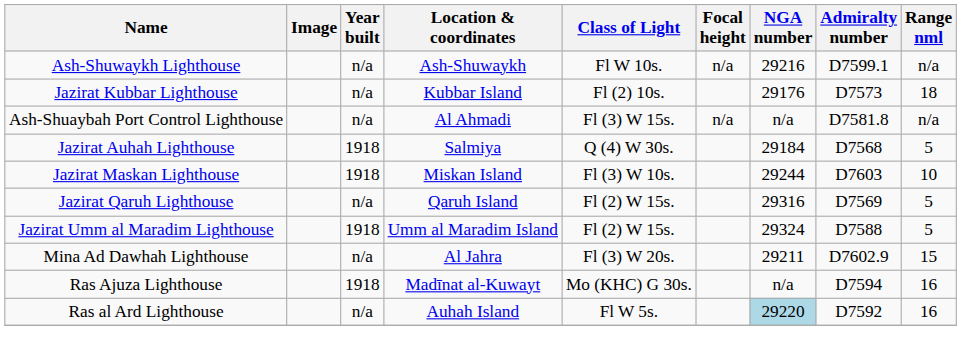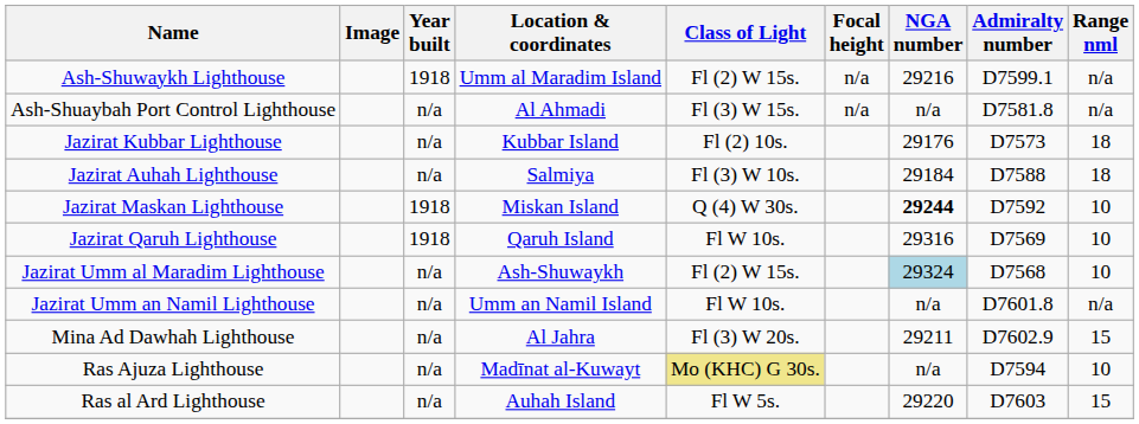Ash-Shuwaykh Lighthouse | Year built: n/a -> 1918
Ash-Shuwaykh Lighthouse | Location & coordinates: Ash-Shuwaykh -> Umm al Maradim Island
Ash-Shuwaykh Lighthouse | Class of Light: Fl W 10s. -> Fl (2) W 15s.
rows swapped: Ash-Shuaybah Port Control Lighthouse <-> Jazirat Kubbar Lighthouse
Jazirat Auhah Lighthouse | Year built: 1918 -> n/a
Jazirat Auhah Lighthouse | Class of Light: Q (4) W 30s. -> Fl (3) W 10s.
Jazirat Auhah Lighthouse | Admiralty number: D7568 -> D7588
Jazirat Auhah Lighthouse | Range nml: 5 -> 18
Jazirat Maskan Lighthouse | Class of Light: Fl (3) W 10s. -> Q (4) W 30s.
Jazirat Maskan Lighthouse | NGA number: normal -> bold
Jazirat Maskan Lighthouse | Admiralty number: D7603 -> D7592
Jazirat Qaruh Lighthouse | Year built: n/a -> 1918
Jazirat Qaruh Lighthouse | Class of Light: Fl (2) W 15s. -> Fl W 10s.
Jazirat Qaruh Lighthouse | Range nml: 5 -> 10
Jazirat Umm al Maradim Lighthouse | Year built: 1918 -> n/a
Jazirat Umm al Maradim Lighthouse | Location & coordinates: Umm al Maradim Island -> Ash-Shuwaykh
Jazirat Umm al Maradim Lighthouse | NGA number: no background -> lightblue background
Jazirat Umm al Maradim Lighthouse | Admiralty number: D7588 -> D7568
Jazirat Umm al Maradim Lighthouse | Range nml: 5 -> 10
+ row: Jazirat Umm an Namil Lighthouse | n/a | Umm an Namil Island | Fl W 10s. | n/a | D7601.8 | n/a
Ras Ajuza Lighthouse | Year built: 1918 -> n/a
Ras Ajuza Lighthouse | Class of Light: no background -> khaki background
Ras Ajuza Lighthouse | Range nml: 16 -> 10
Ras al Ard Lighthouse | NGA number: lightblue background -> no background
Ras al Ard Lighthouse | Admiralty number: D7592 -> D7603
Ras al Ard Lighthouse | Range nml: 16 -> 15
